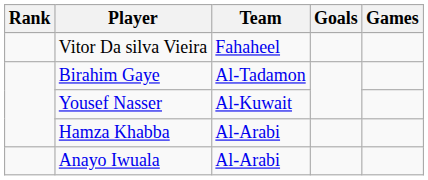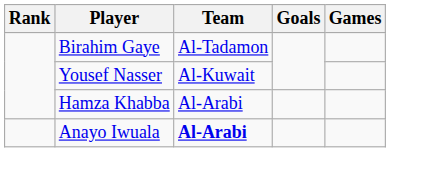- row: Vitor Da silva Vieira | Fahaheel
Anayo Iwuala | Team: normal -> bold
